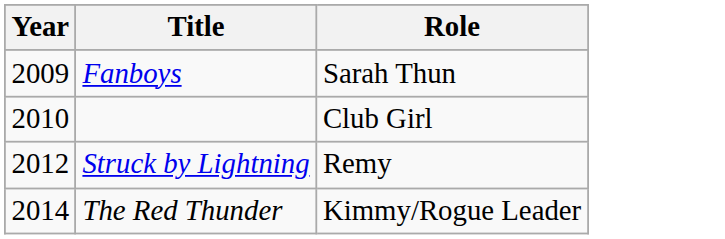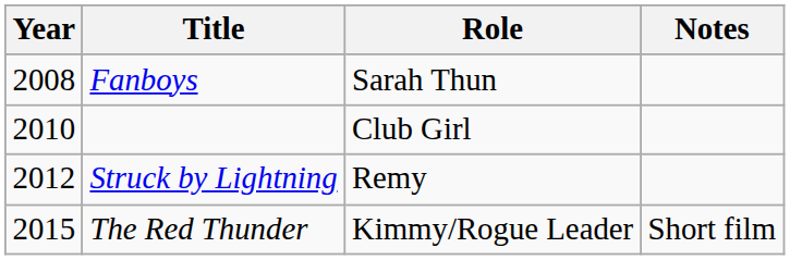+ column: Notes | Short film
Fanboys | Year: 2009 -> 2008
The Red Thunder | Year: 2014 -> 2015
